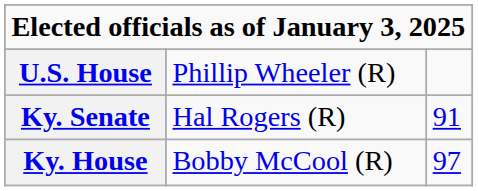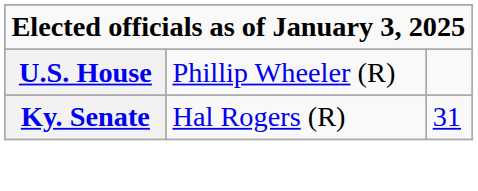Ky. Senate | column 3: 91 -> 31
- row: Ky. House | Bobby McCool (R) | 97
